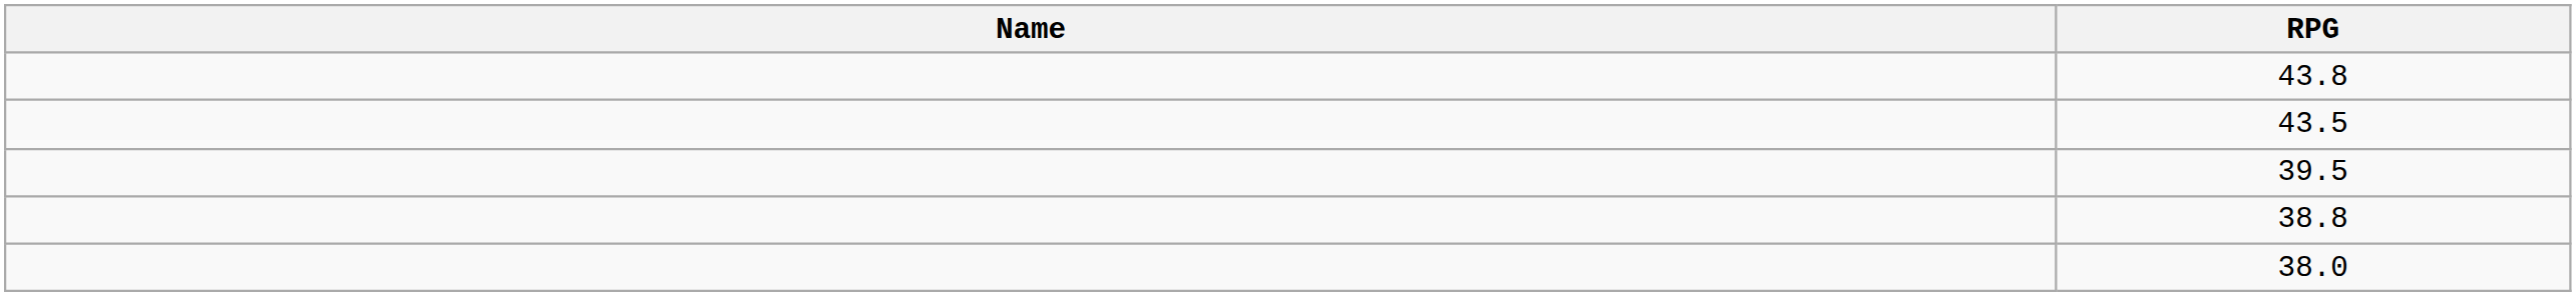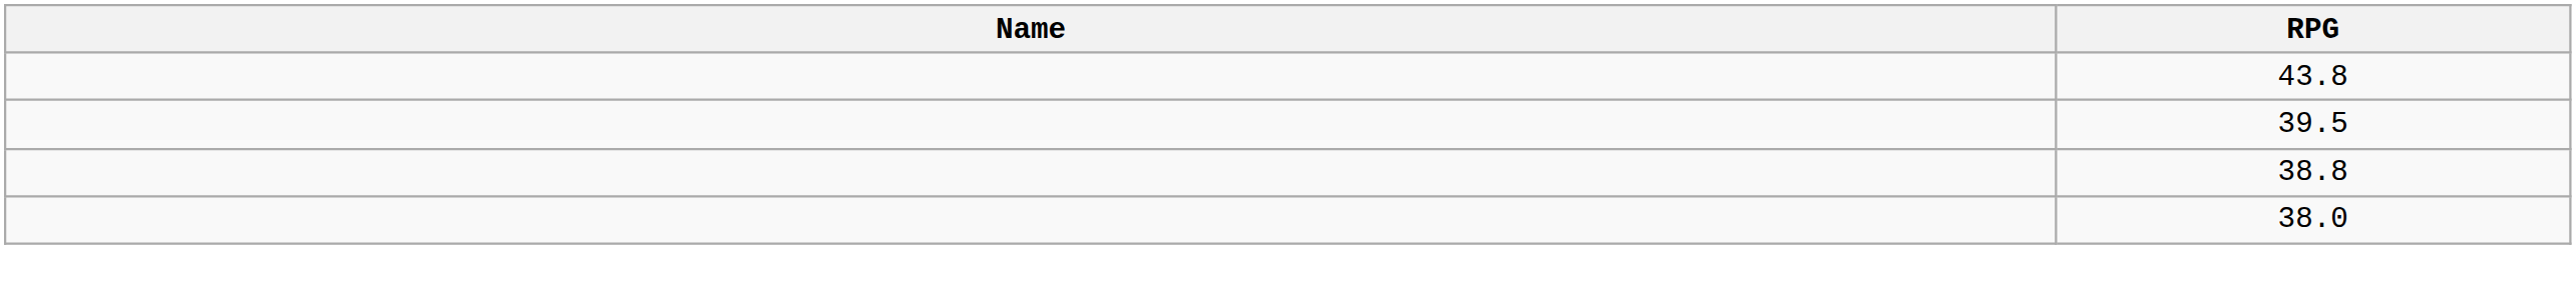- row: 43.5
